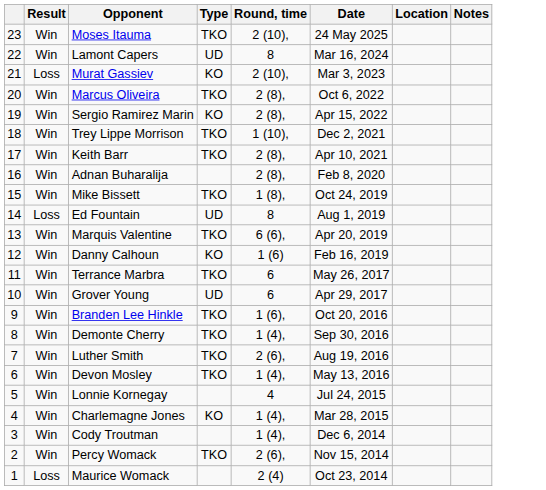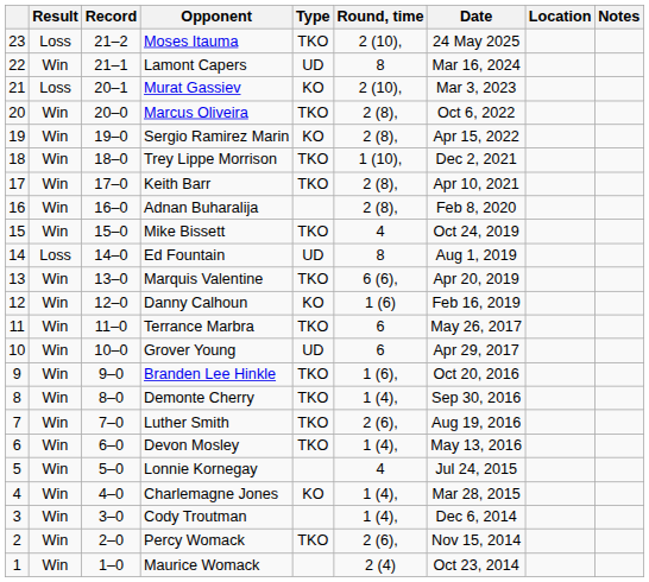+ column: Record | 21–2 | 21–1 | 20–1 | 20–0 | 19–0 | 18–0 | 17–0 | 16–0 | 15–0 | 14–0 | 13–0 | 12–0 | 11–0 | 10–0 | 9–0 | 8–0 | 7–0 | 6–0 | 5–0 | 4–0 | 3–0 | 2–0 | 1–0
Moses Itauma | Result: Win -> Loss
Mike Bissett | Round, time: 1 (8), -> 4
Maurice Womack | Result: Loss -> Win
